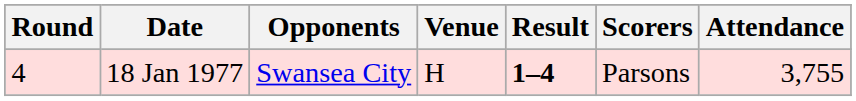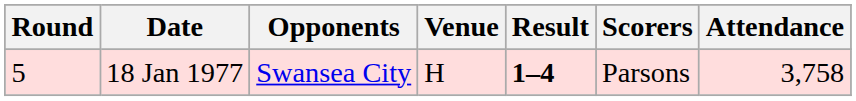18 Jan 1977 | Round: 4 -> 5
18 Jan 1977 | Attendance: 3,755 -> 3,758
